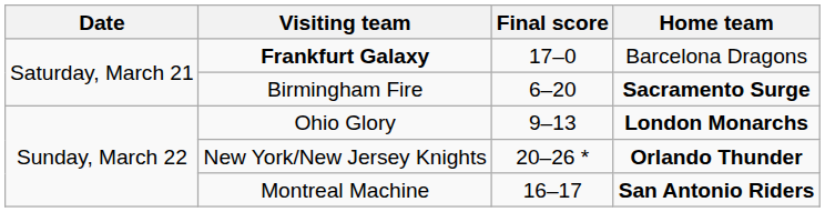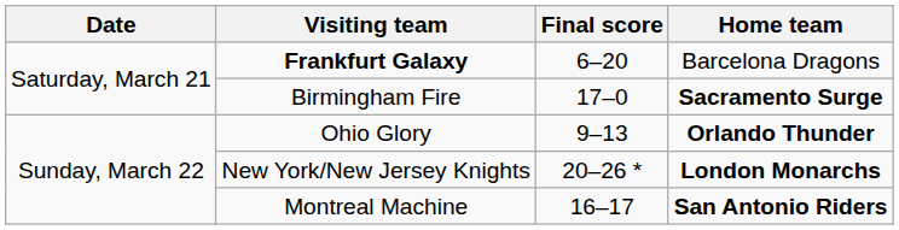Frankfurt Galaxy | Final score: 17–0 -> 6–20
Birmingham Fire | Final score: 6–20 -> 17–0
Ohio Glory | Home team: London Monarchs -> Orlando Thunder
New York/New Jersey Knights | Home team: Orlando Thunder -> London Monarchs
